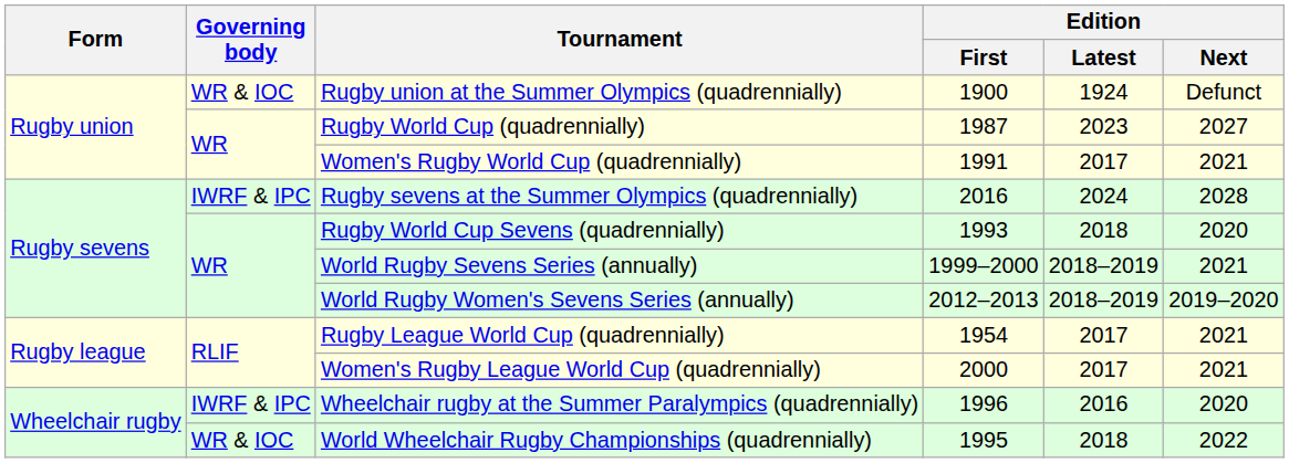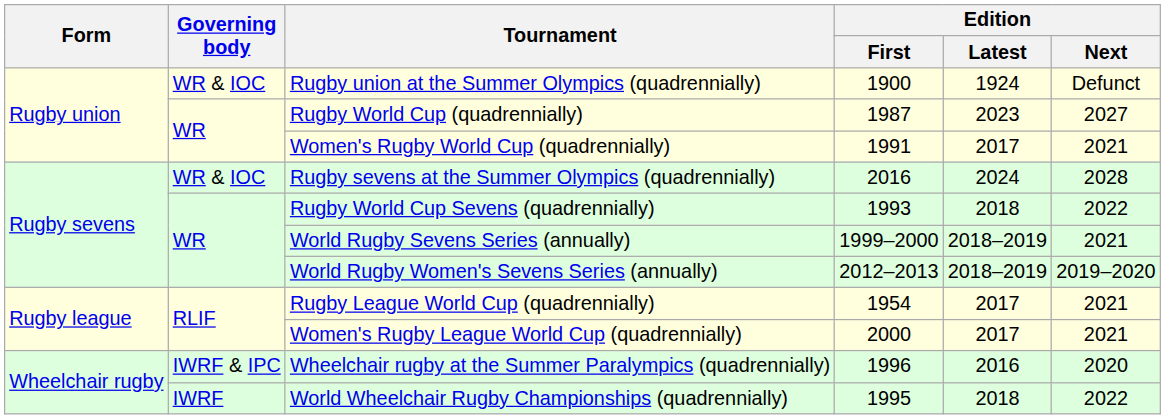Rugby sevens at the Summer Olympics (quadrennially) | Governing body: IWRF & IPC -> WR & IOC
Rugby World Cup Sevens (quadrennially) | Edition / Next: 2020 -> 2022
World Wheelchair Rugby Championships (quadrennially) | Governing body: WR & IOC -> IWRF
